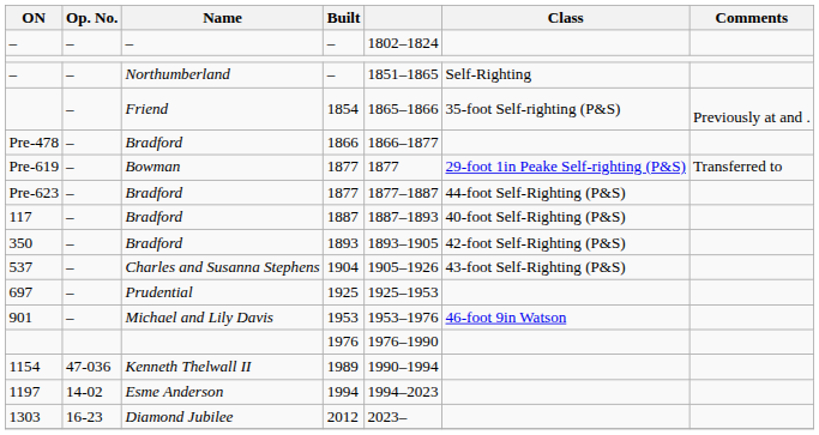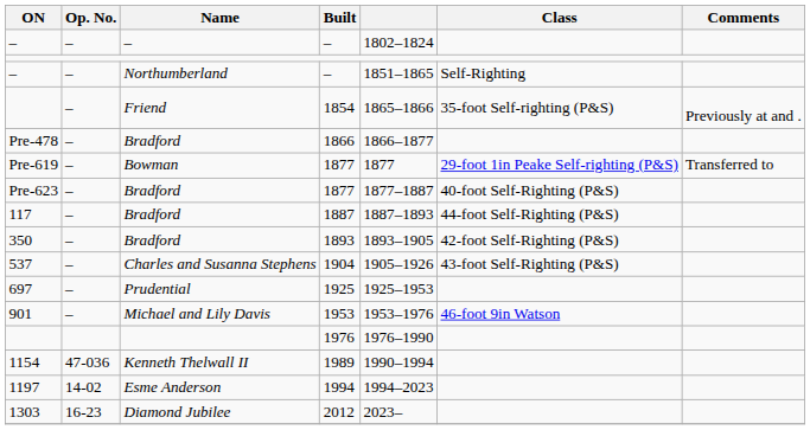Bradford / 1877 | Class: 44-foot Self-Righting (P&S) -> 40-foot Self-Righting (P&S)
1887 | Class: 40-foot Self-Righting (P&S) -> 44-foot Self-Righting (P&S)
